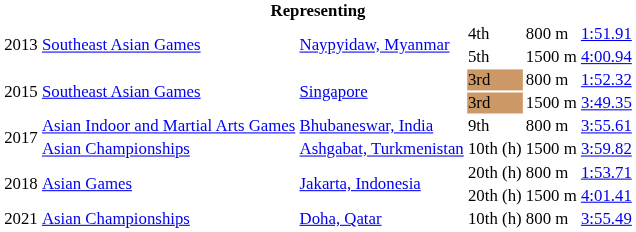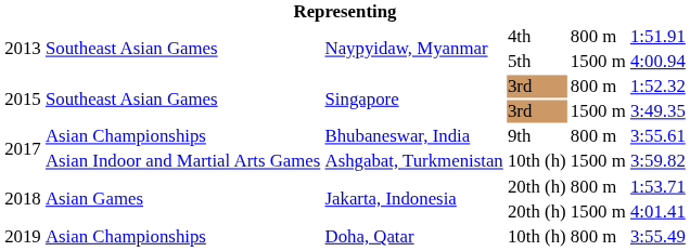Bhubaneswar, India | column 2: Asian Indoor and Martial Arts Games -> Asian Championships
Ashgabat, Turkmenistan | column 2: Asian Championships -> Asian Indoor and Martial Arts Games
Doha, Qatar | column 1: 2021 -> 2019
